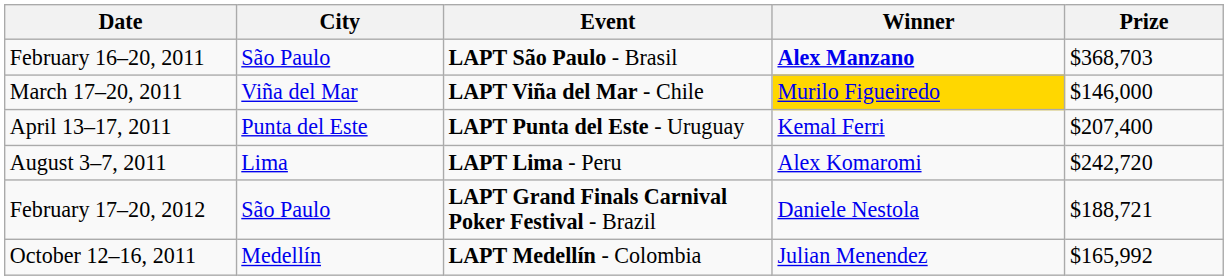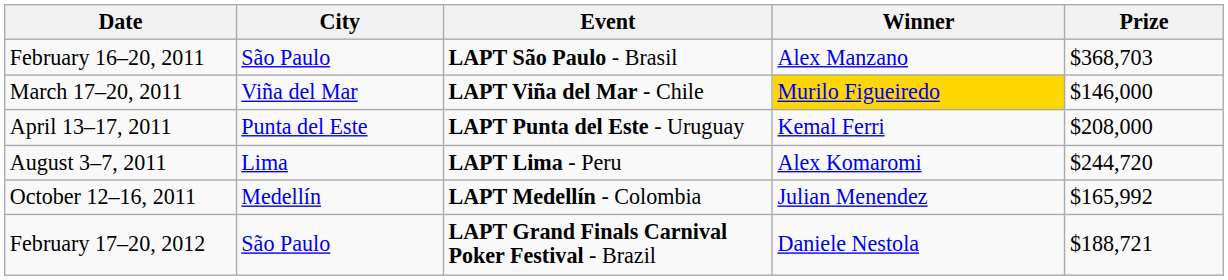February 16–20, 2011 | Winner: bold -> normal
April 13–17, 2011 | Prize: $207,400 -> $208,000
August 3–7, 2011 | Prize: $242,720 -> $244,720
rows swapped: October 12–16, 2011 <-> February 17–20, 2012
